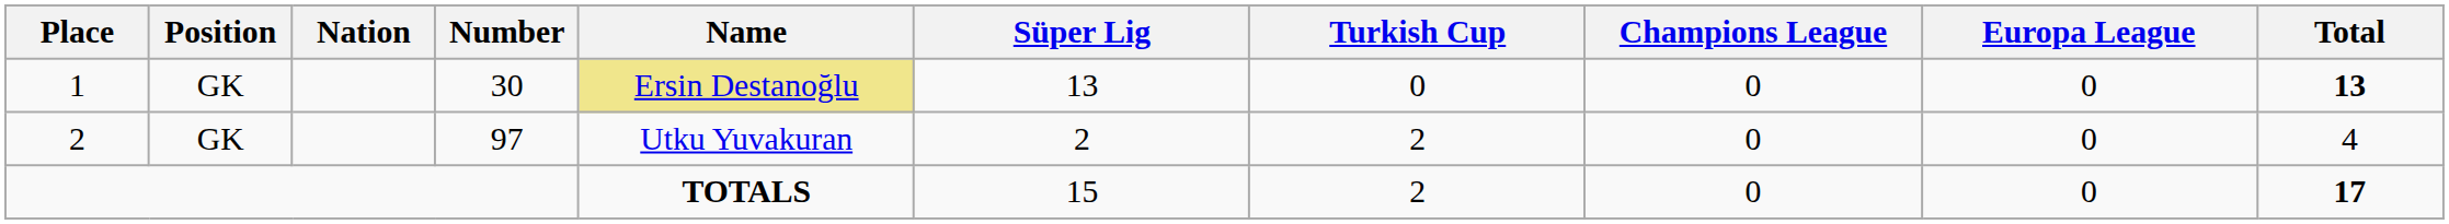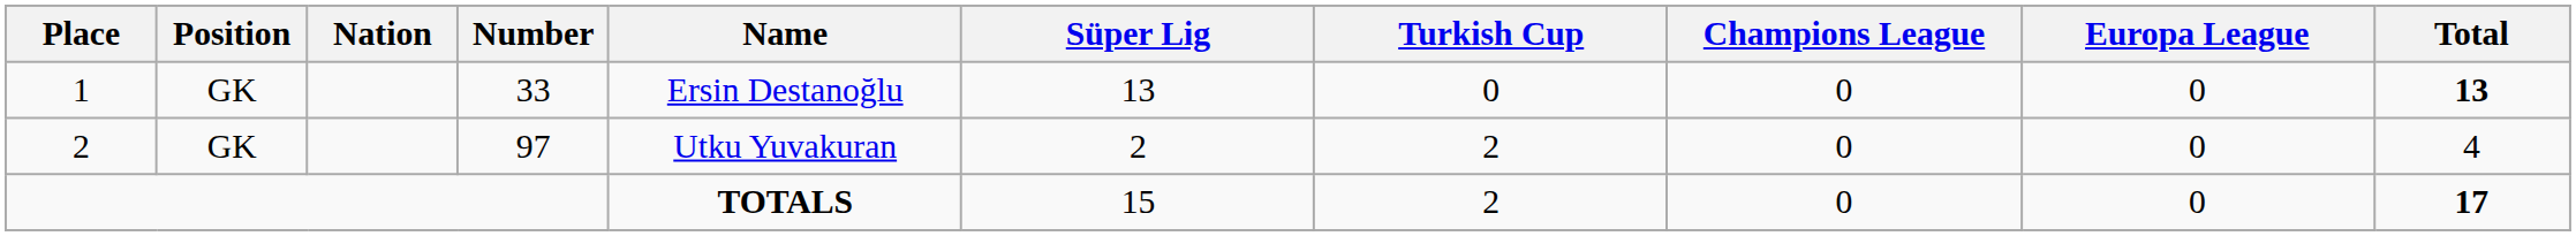1 | Number: 30 -> 33
1 | Name: khaki background -> no background
